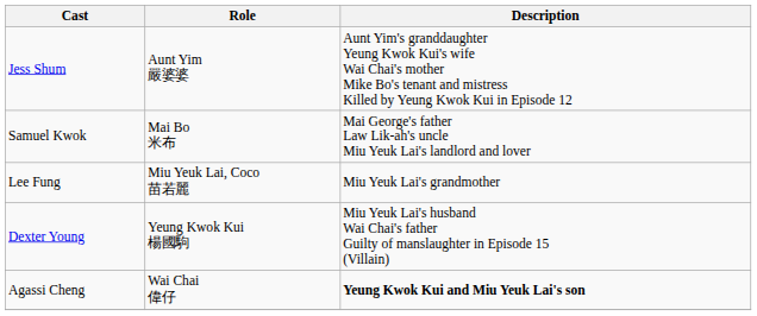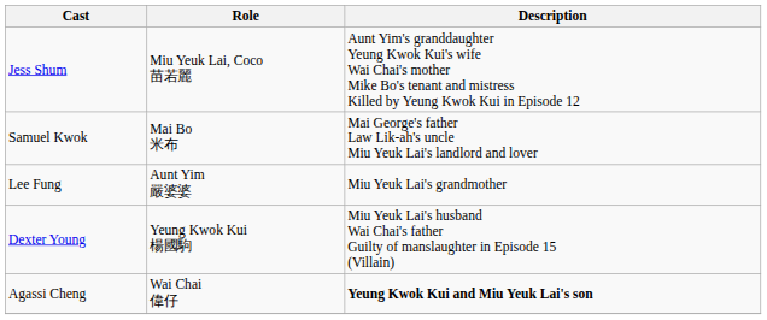Jess Shum | Role: Aunt Yim 嚴婆婆 -> Miu Yeuk Lai, Coco 苗若麗
Lee Fung | Role: Miu Yeuk Lai, Coco 苗若麗 -> Aunt Yim 嚴婆婆
